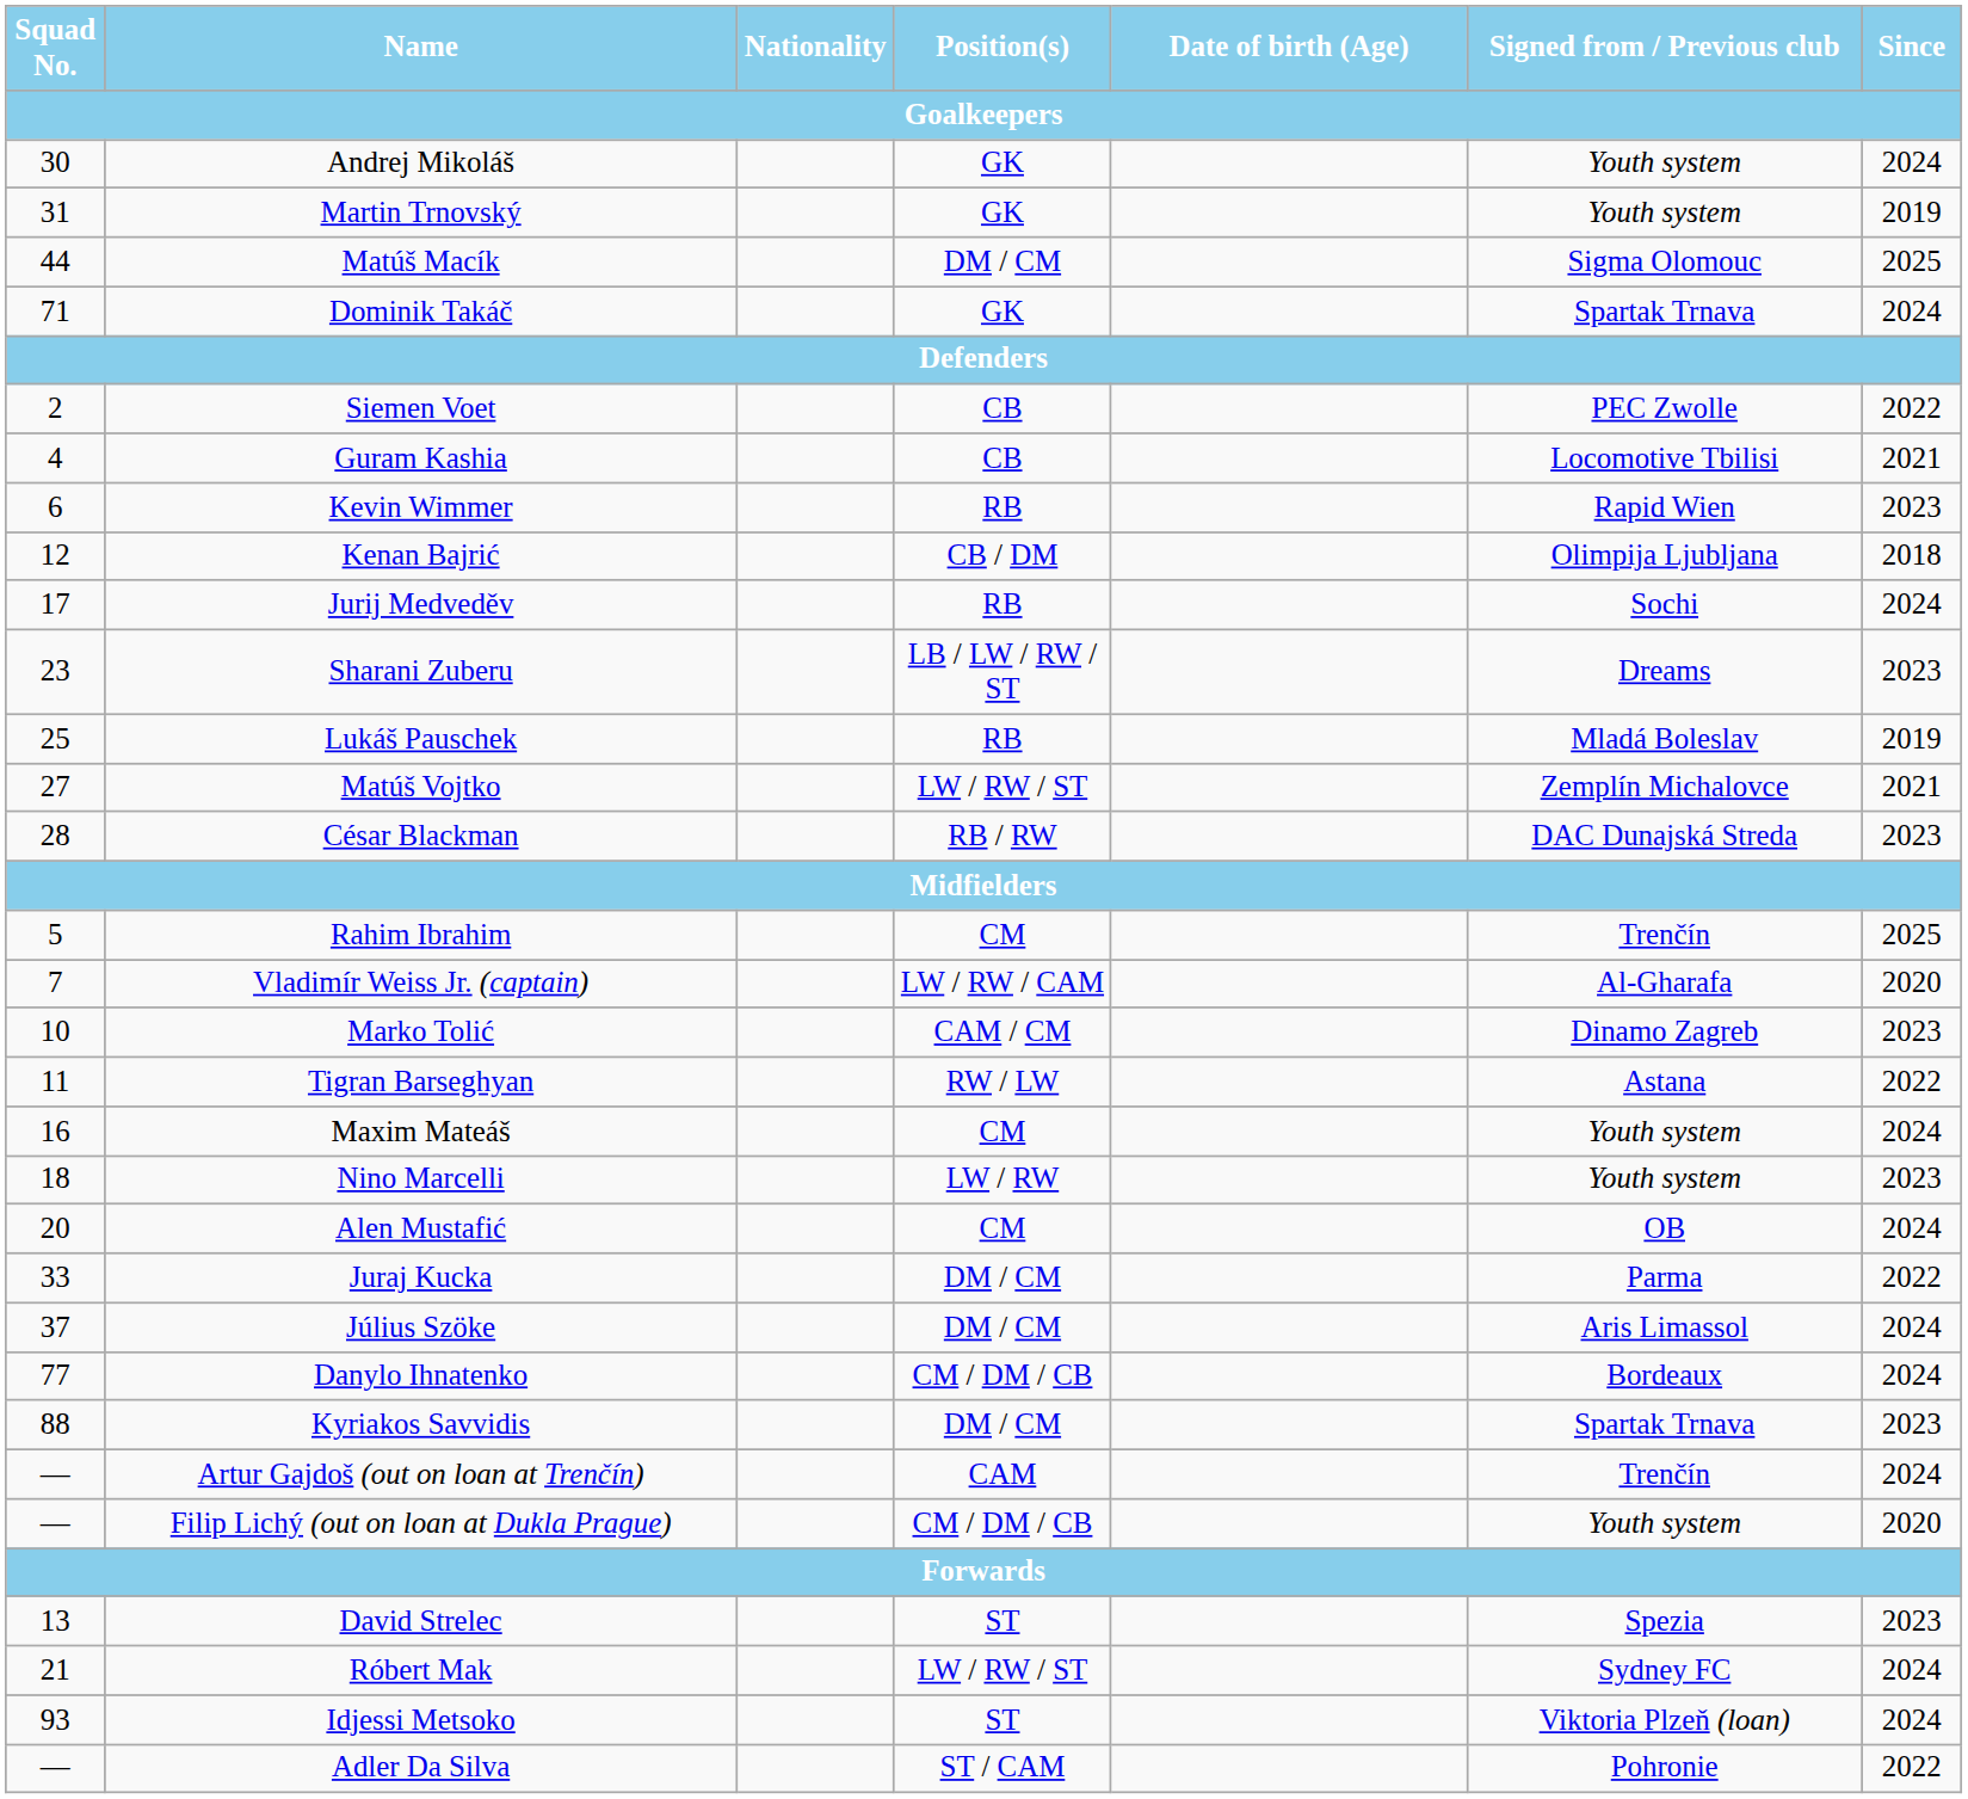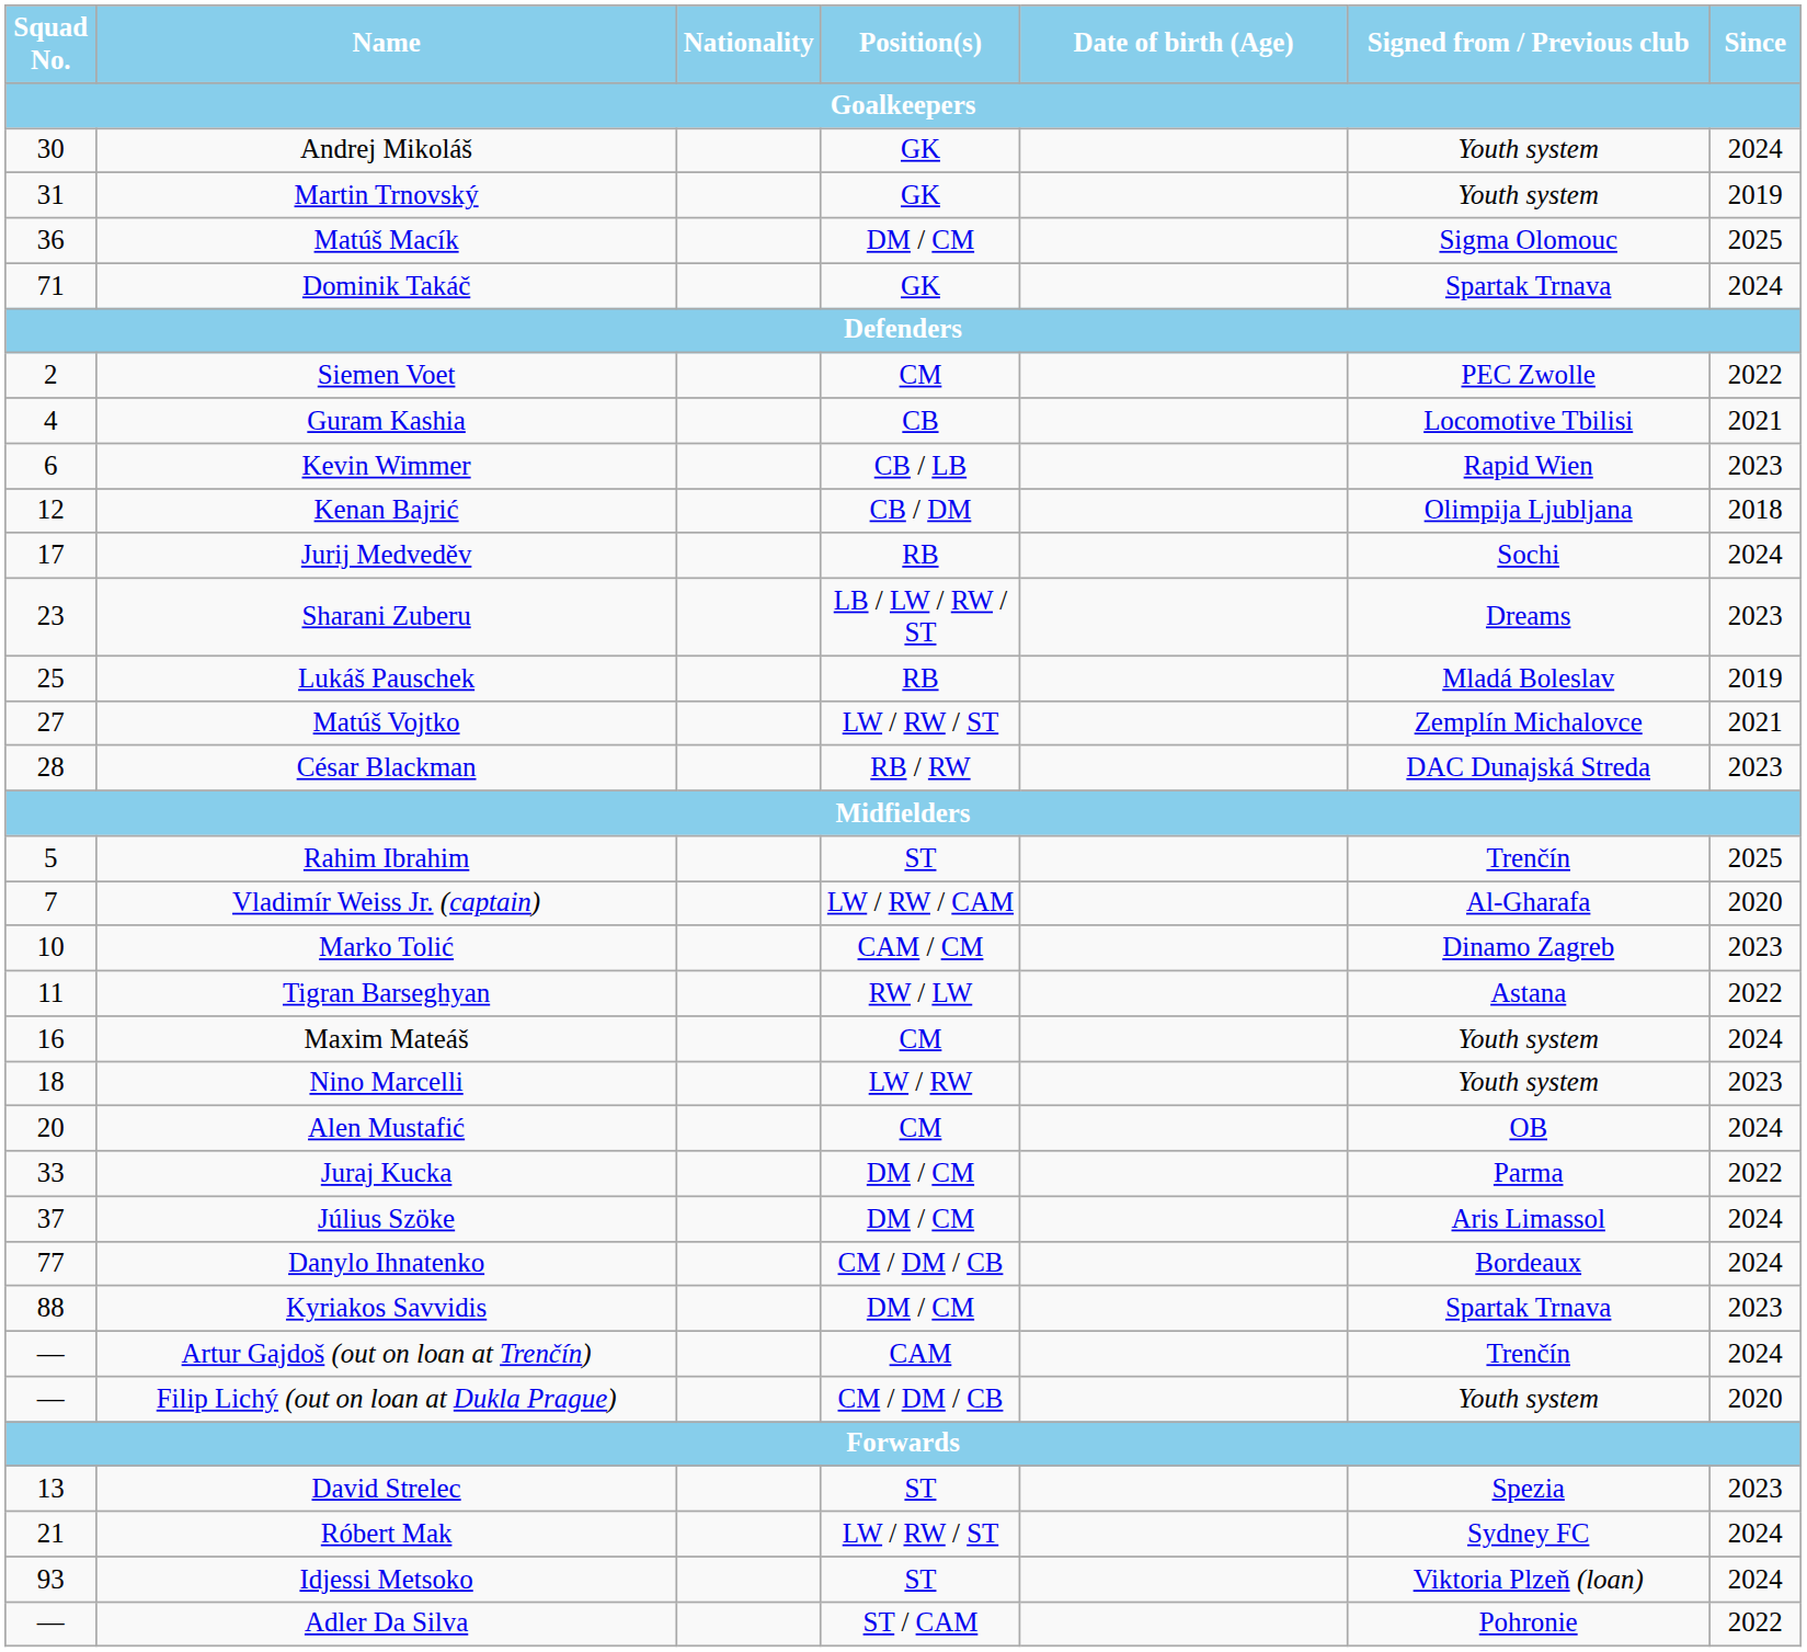Matúš Macík | Squad No. / Goalkeepers: 44 -> 36
Siemen Voet | Position(s) / Goalkeepers: CB -> CM
Kevin Wimmer | Position(s) / Goalkeepers: RB -> CB / LB
Rahim Ibrahim | Position(s) / Goalkeepers: CM -> ST
